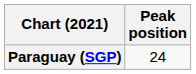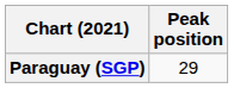Paraguay (SGP) | Peak position: 24 -> 29
